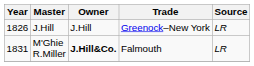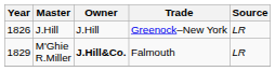M'Ghie R.Miller | Year: 1831 -> 1829
